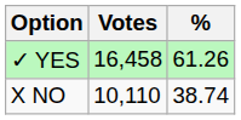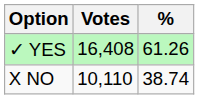✓ YES | Votes: 16,458 -> 16,408
